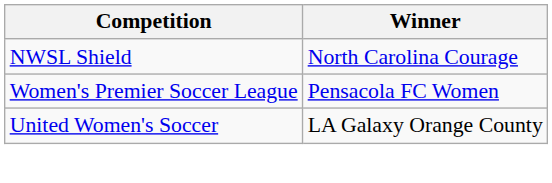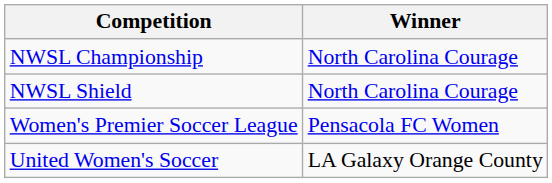+ row: NWSL Championship | North Carolina Courage
